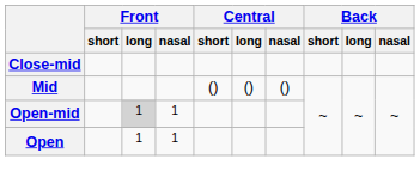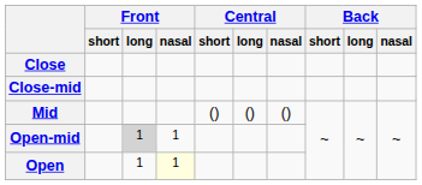+ row: Close
Open | Front / nasal: no background -> lightyellow background
